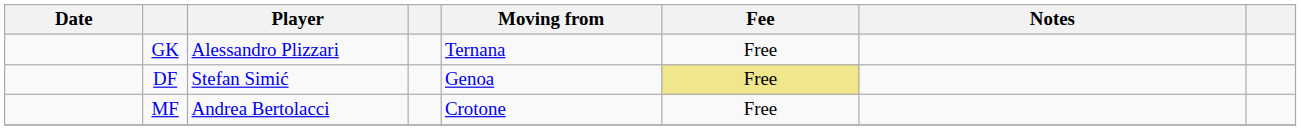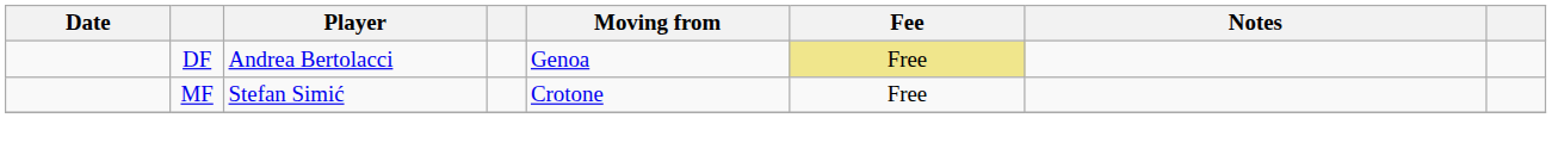- row: GK | Alessandro Plizzari | Ternana | Free
DF | Player: Stefan Simić -> Andrea Bertolacci
MF | Player: Andrea Bertolacci -> Stefan Simić
